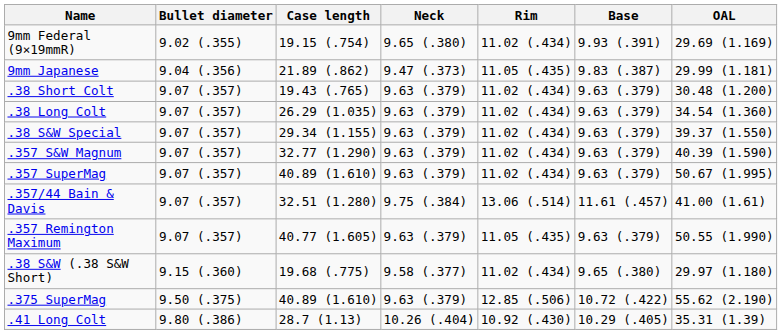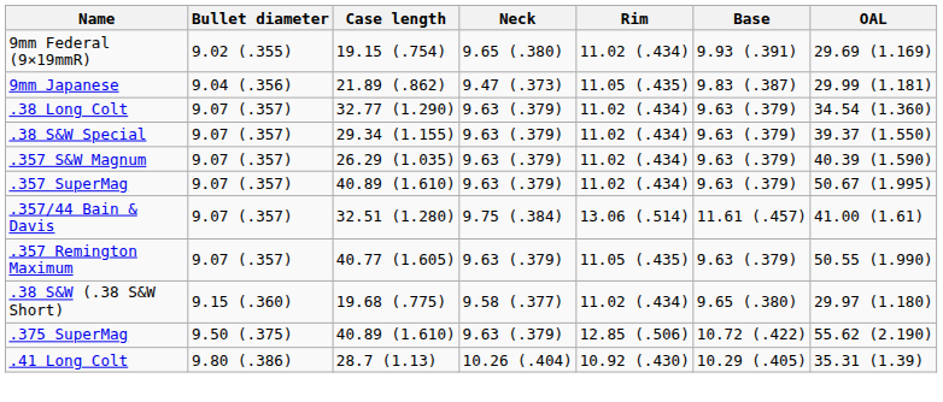- row: .38 Short Colt | 9.07 (.357) | 19.43 (.765) | 9.63 (.379) | 11.02 (.434) | 9.63 (.379) | 30.48 (1.200)
.38 Long Colt | Case length: 26.29 (1.035) -> 32.77 (1.290)
.357 S&W Magnum | Case length: 32.77 (1.290) -> 26.29 (1.035)
